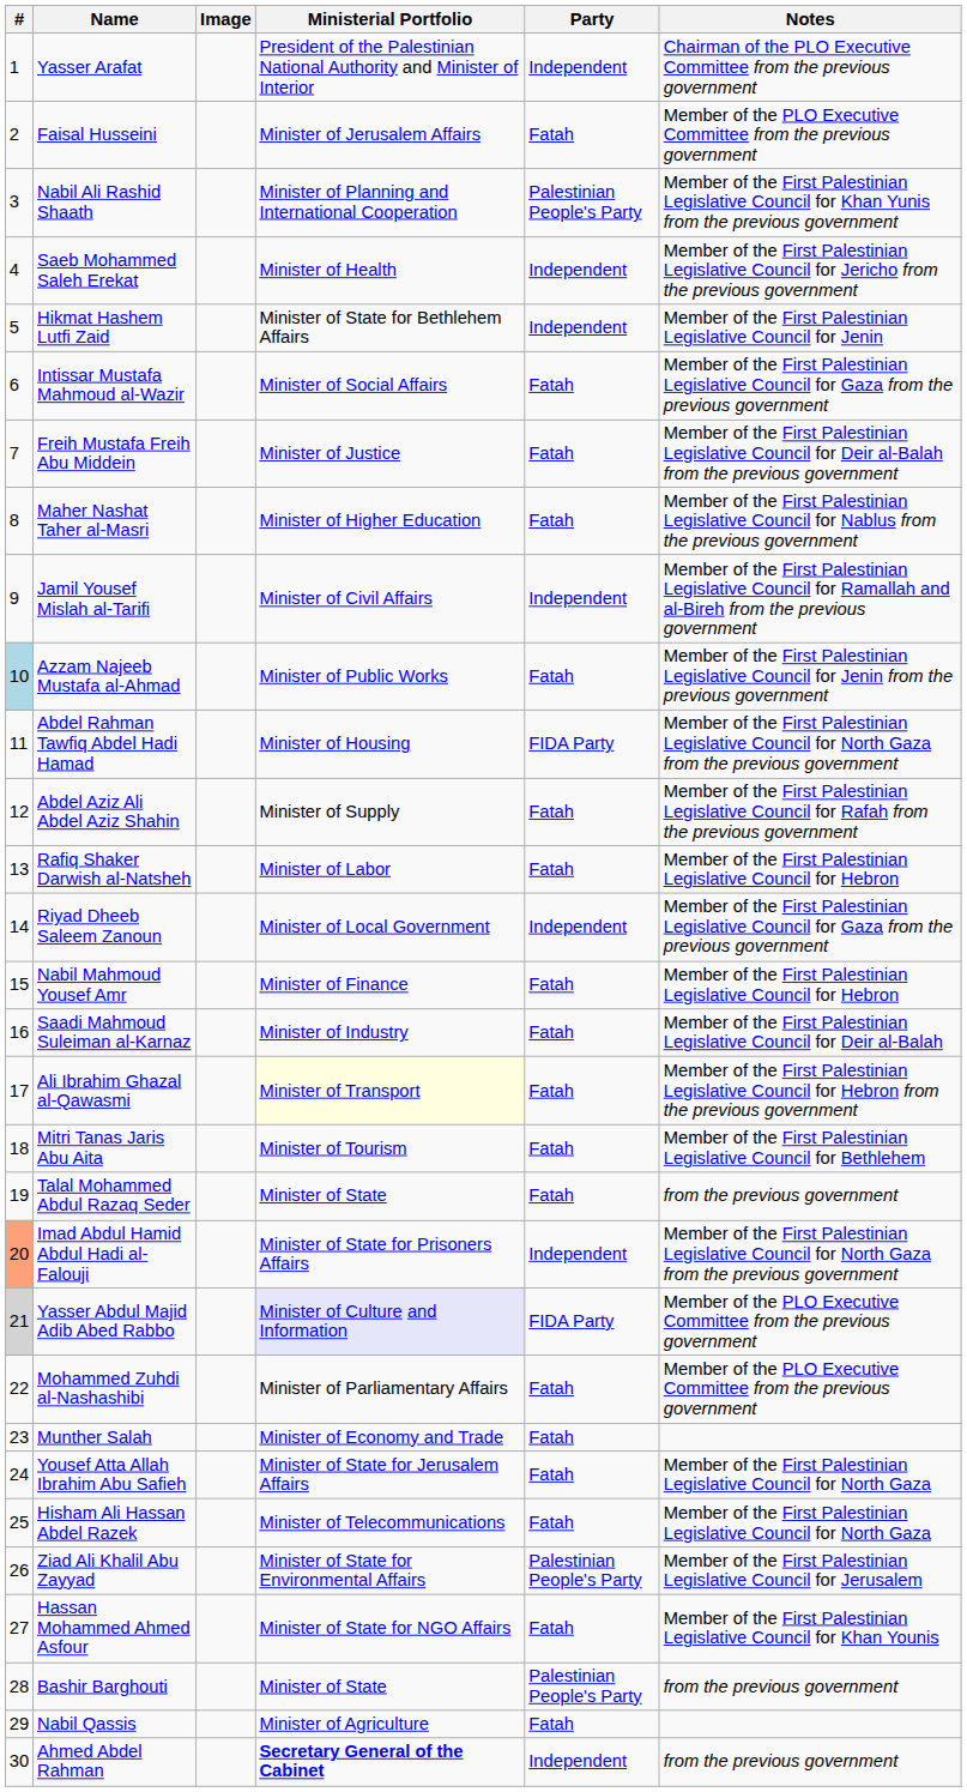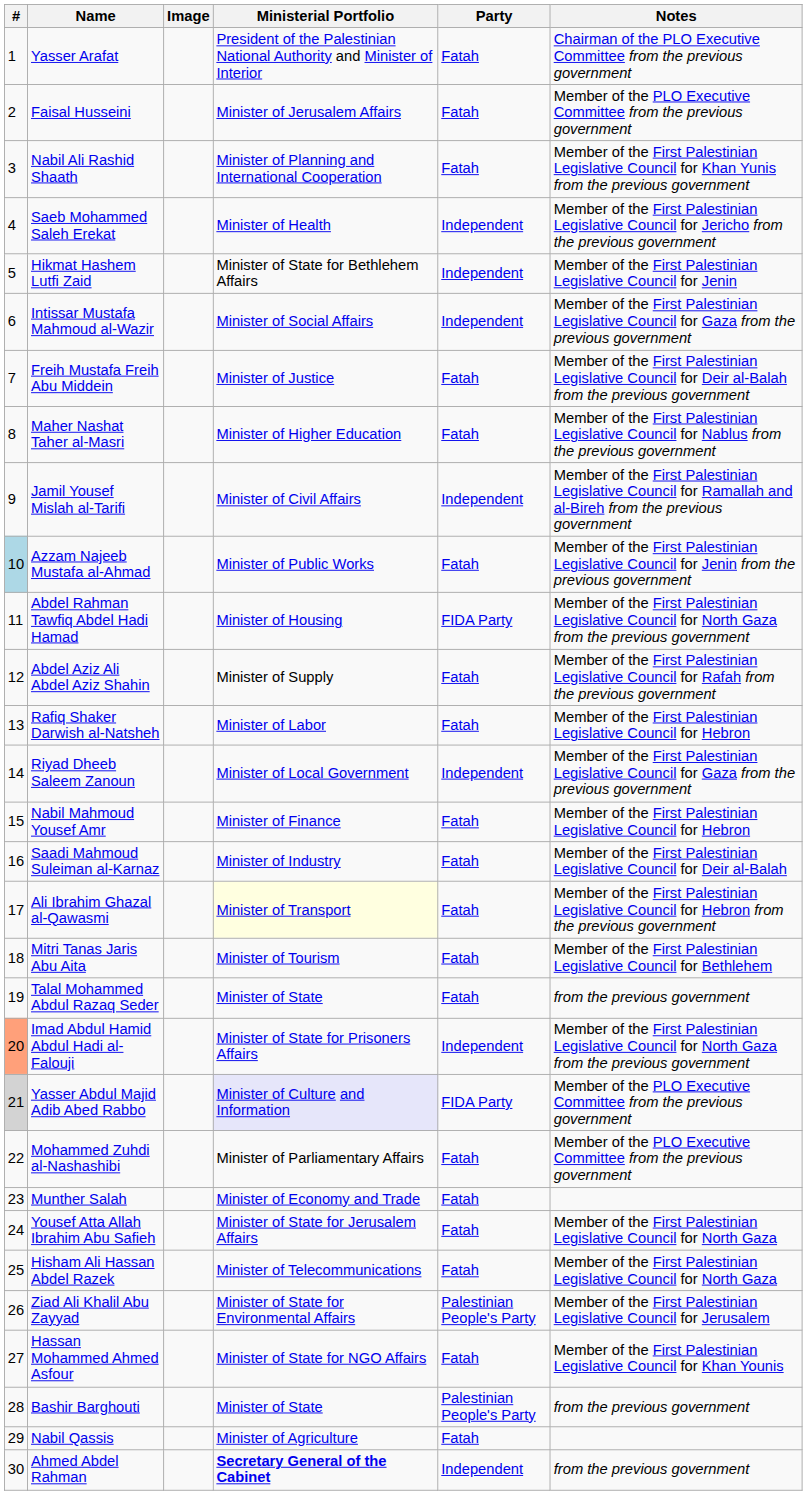Yasser Arafat | Party: Independent -> Fatah
Nabil Ali Rashid Shaath | Party: Palestinian People's Party -> Fatah
Intissar Mustafa Mahmoud al-Wazir | Party: Fatah -> Independent
